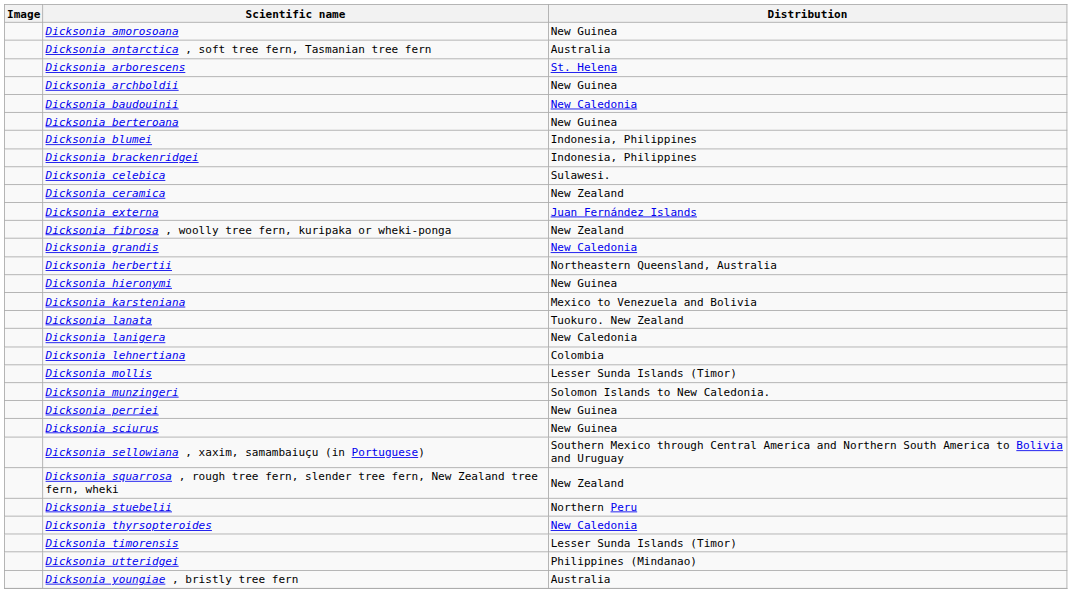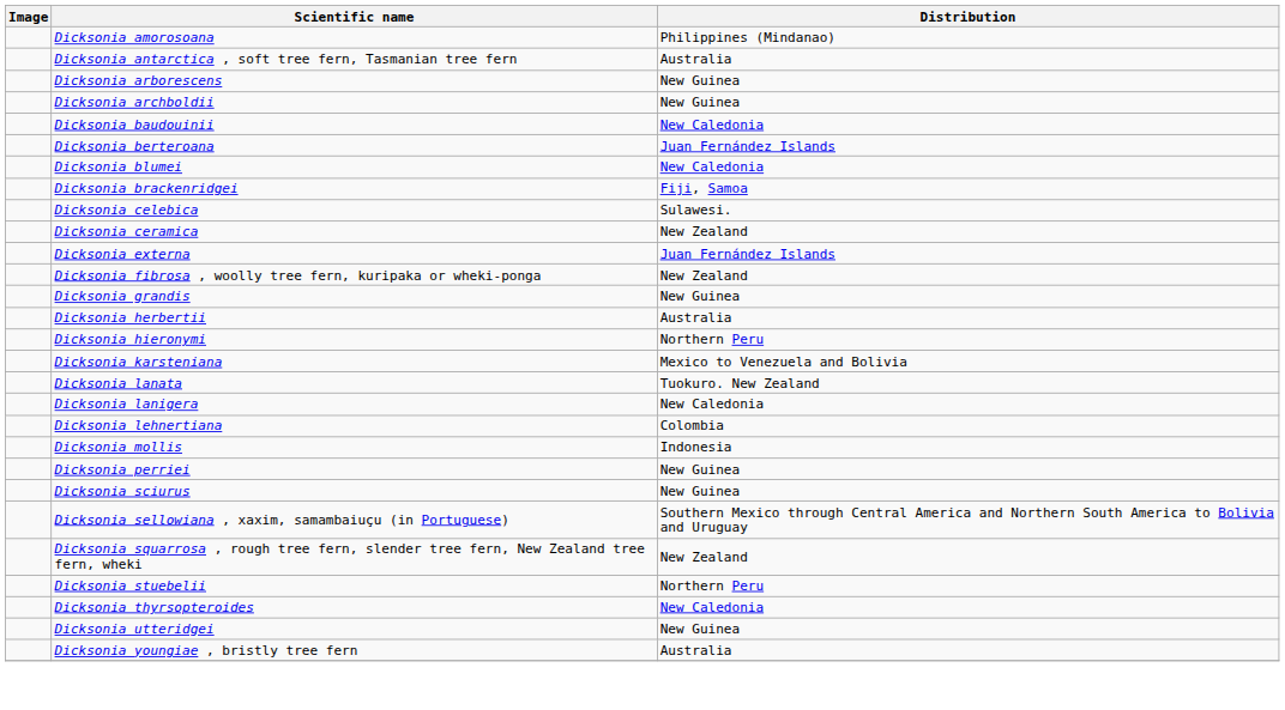Dicksonia amorosoana | Distribution: New Guinea -> Philippines (Mindanao)
Dicksonia arborescens | Distribution: St. Helena -> New Guinea
Dicksonia berteroana | Distribution: New Guinea -> Juan Fernández Islands
Dicksonia blumei | Distribution: Indonesia, Philippines -> New Caledonia
Dicksonia brackenridgei | Distribution: Indonesia, Philippines -> Fiji, Samoa
Dicksonia grandis | Distribution: New Caledonia -> New Guinea
Dicksonia herbertii | Distribution: Northeastern Queensland, Australia -> Australia
Dicksonia hieronymi | Distribution: New Guinea -> Northern Peru
Dicksonia mollis | Distribution: Lesser Sunda Islands (Timor) -> Indonesia
- row: Dicksonia munzingeri | Solomon Islands to New Caledonia.
- row: Dicksonia timorensis | Lesser Sunda Islands (Timor)
Dicksonia utteridgei | Distribution: Philippines (Mindanao) -> New Guinea
